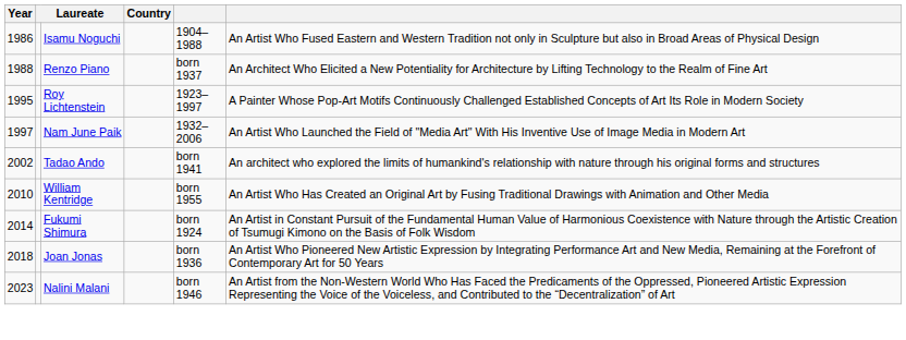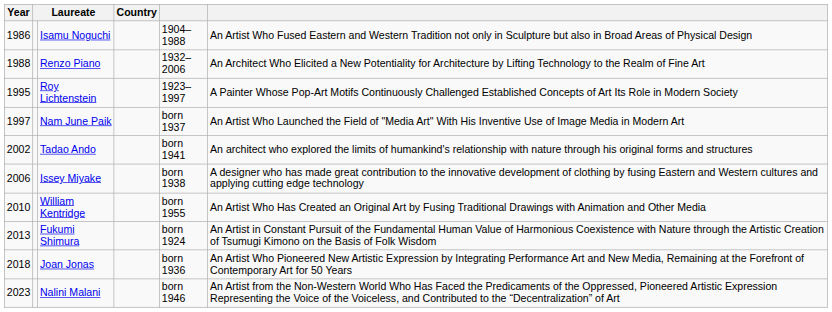Renzo Piano | column 5: born 1937 -> 1932–2006
Nam June Paik | column 5: 1932–2006 -> born 1937
+ row: 2006 | Issey Miyake | born 1938 | A designer who has made great contribution to the innovative development of clothing by fusing Eastern and Western cultures and applying cutting edge technology
Fukumi Shimura | Year: 2014 -> 2013
